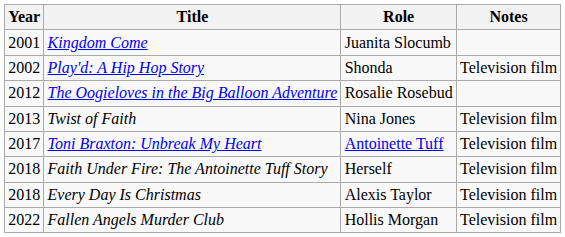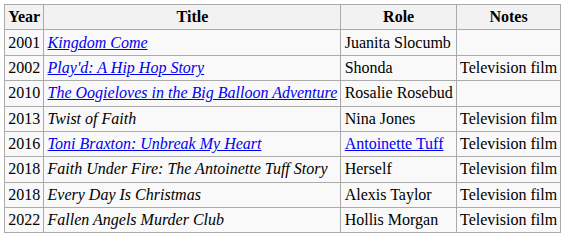The Oogieloves in the Big Balloon Adventure | Year: 2012 -> 2010
Toni Braxton: Unbreak My Heart | Year: 2017 -> 2016
